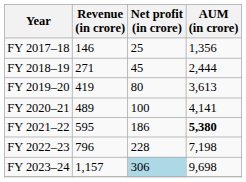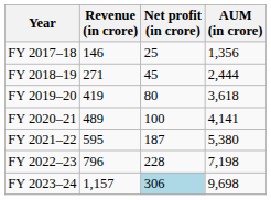FY 2019–20 | AUM (in crore): 3,613 -> 3,618
FY 2021–22 | Net profit (in crore): 186 -> 187
FY 2021–22 | AUM (in crore): bold -> normal
